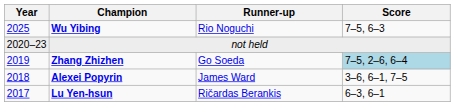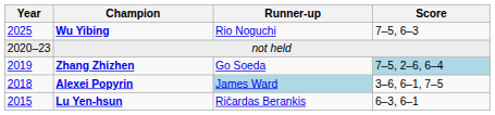Alexei Popyrin | Runner-up: no background -> lightblue background
Lu Yen-hsun | Year: 2017 -> 2015
